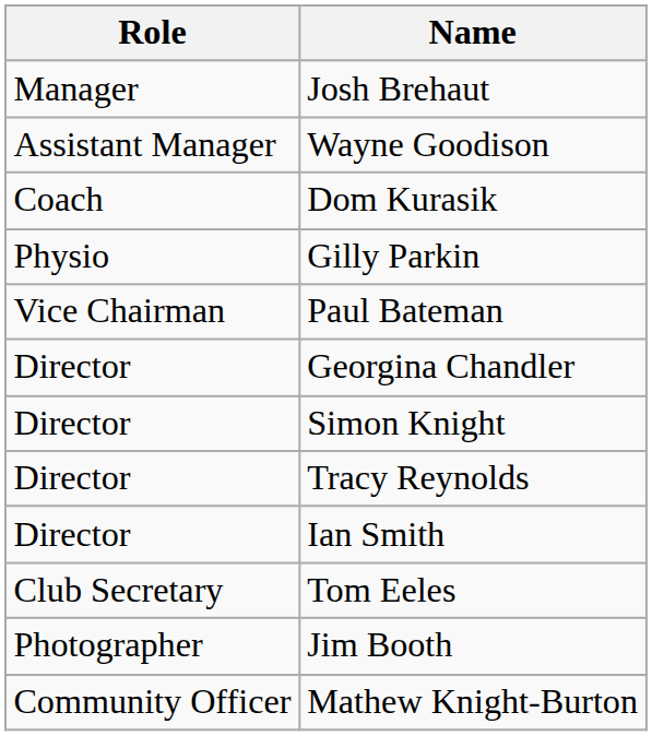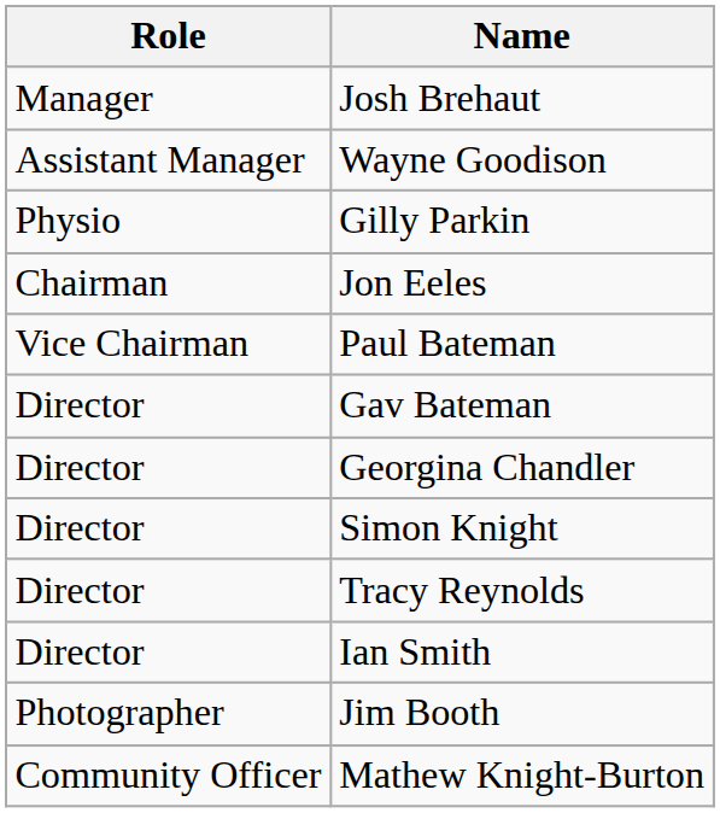- row: Coach | Dom Kurasik
+ row: Chairman | Jon Eeles
+ row: Director | Gav Bateman
- row: Club Secretary | Tom Eeles
